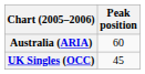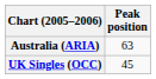Australia (ARIA) | Peak position: 60 -> 63
